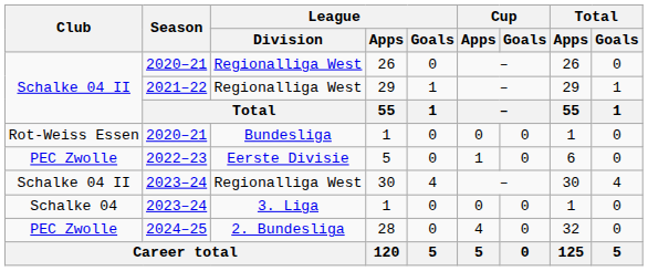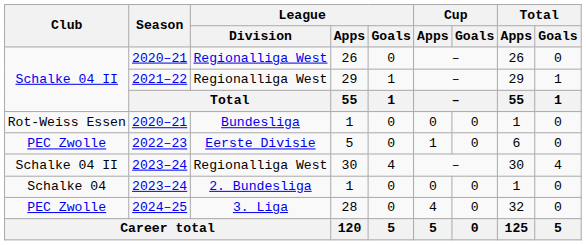2023–24 / 1 | League / Division: 3. Liga -> 2. Bundesliga
28 | League / Division: 2. Bundesliga -> 3. Liga
